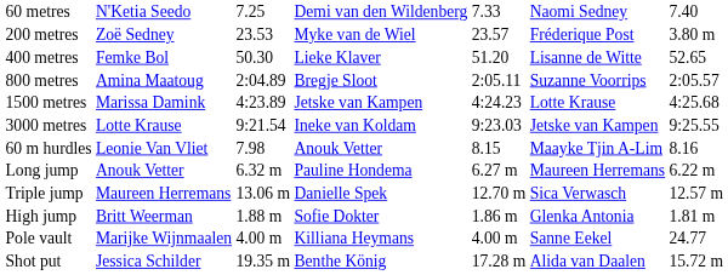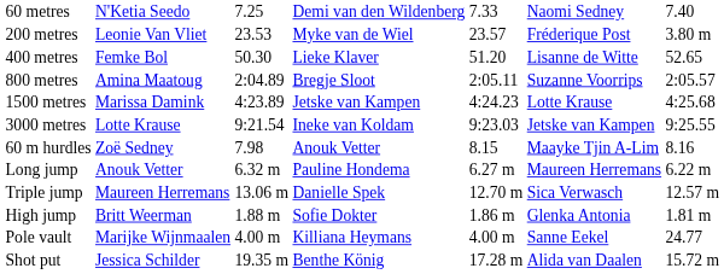200 metres | column 2: Zoë Sedney -> Leonie Van Vliet
60 m hurdles | column 2: Leonie Van Vliet -> Zoë Sedney
